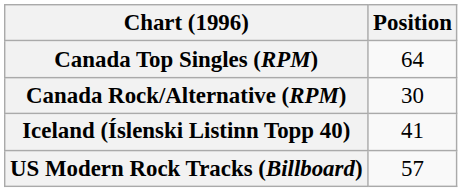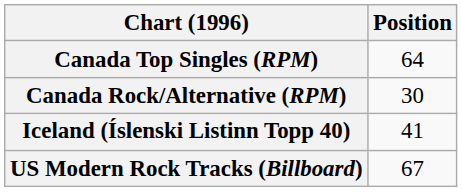US Modern Rock Tracks (Billboard) | Position: 57 -> 67
